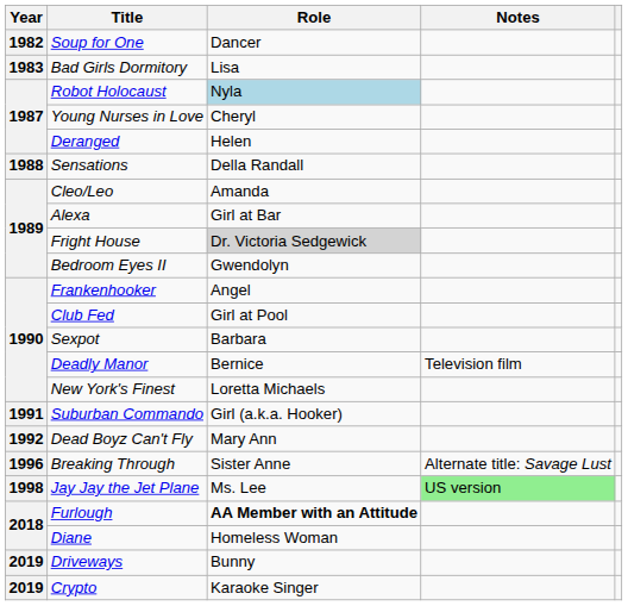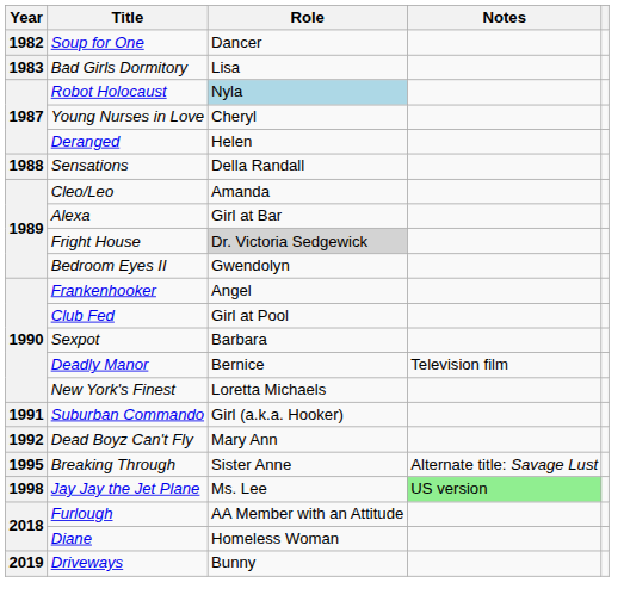Breaking Through | Year: 1996 -> 1995
Furlough | Role: bold -> normal
- row: 2019 | Crypto | Karaoke Singer
